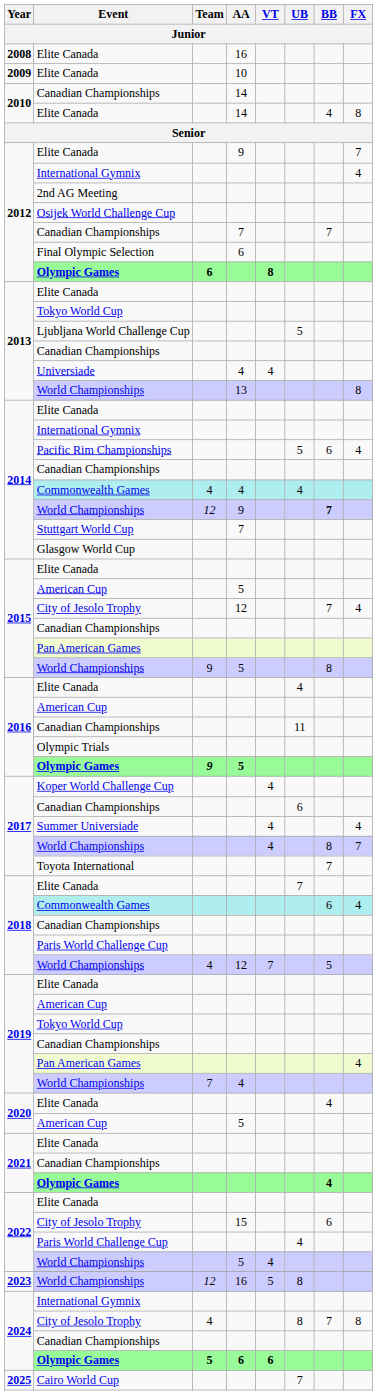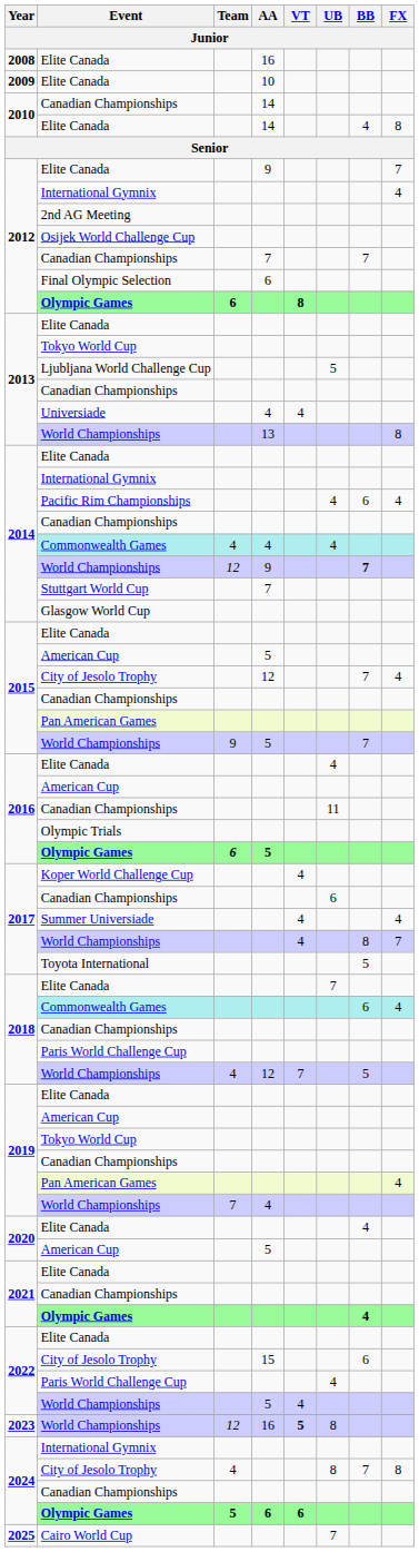Pacific Rim Championships | UB: 5 -> 4
2015 / World Championships | BB: 8 -> 7
2016 / Olympic Games | Team: 9 -> 6
Toyota International | BB: 7 -> 5
2023 / World Championships | VT: normal -> bold
